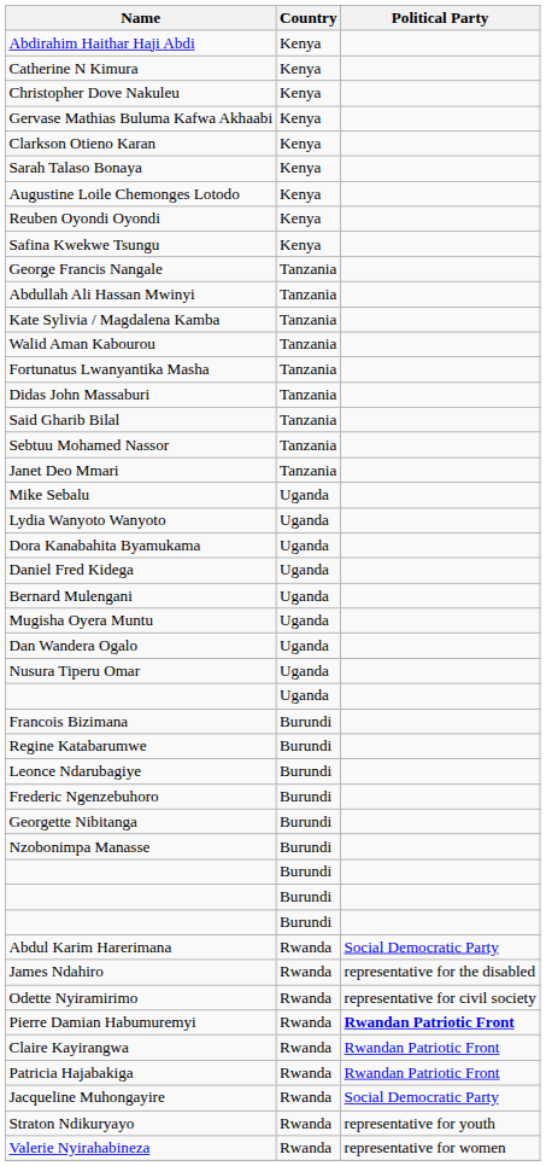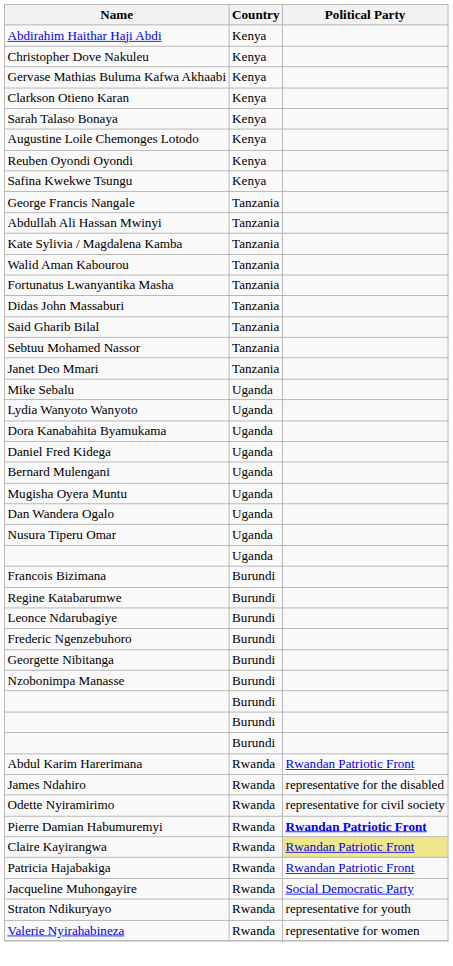- row: Catherine N Kimura | Kenya
Abdul Karim Harerimana | Political Party: Social Democratic Party -> Rwandan Patriotic Front
Claire Kayirangwa | Political Party: no background -> khaki background
